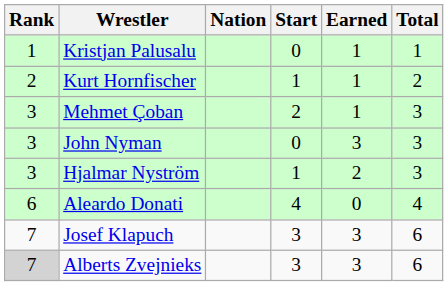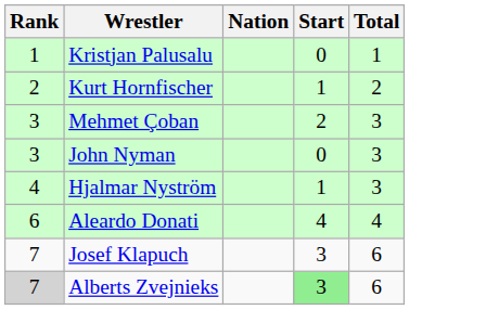- column: Earned | 1 | 1 | 1 | 3 | 2 | 0 | 3 | 3
Hjalmar Nyström | Rank: 3 -> 4
Alberts Zvejnieks | Start: no background -> lightgreen background
